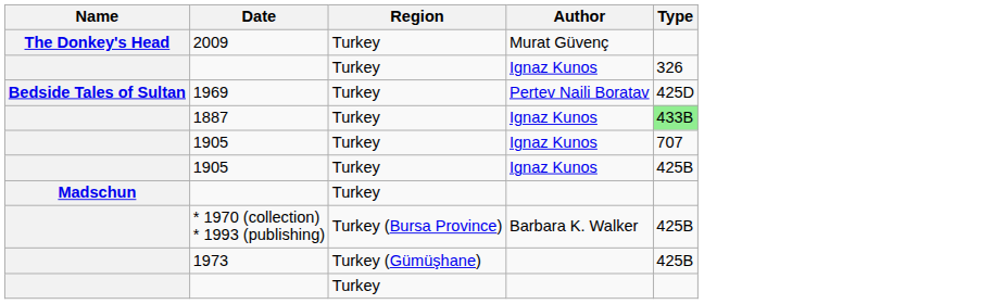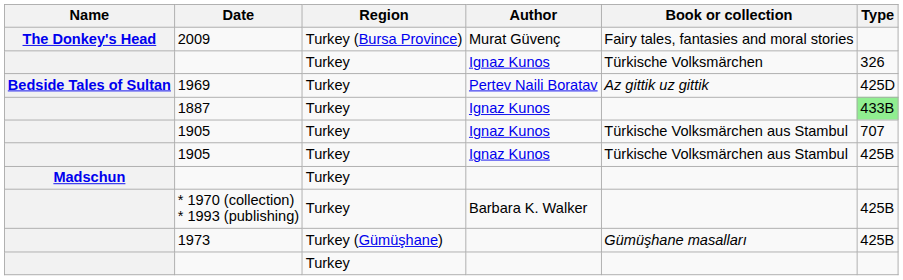+ column: Book or collection | Fairy tales, fantasies and moral stories | Türkische Volksmärchen | Az gittik uz gittik | Türkische Volksmärchen aus Stambul | Türkische Volksmärchen aus Stambul | Gümüşhane masalları
2009 | Region: Turkey -> Turkey (Bursa Province)
* 1970 (collection) * 1993 (publishing) | Region: Turkey (Bursa Province) -> Turkey
